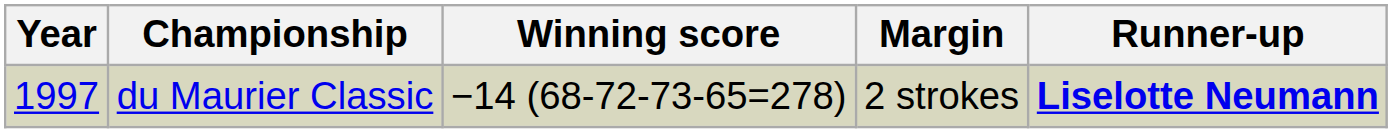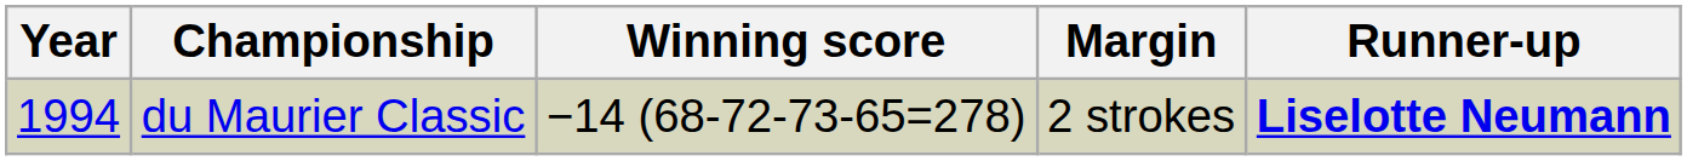du Maurier Classic | Year: 1997 -> 1994
